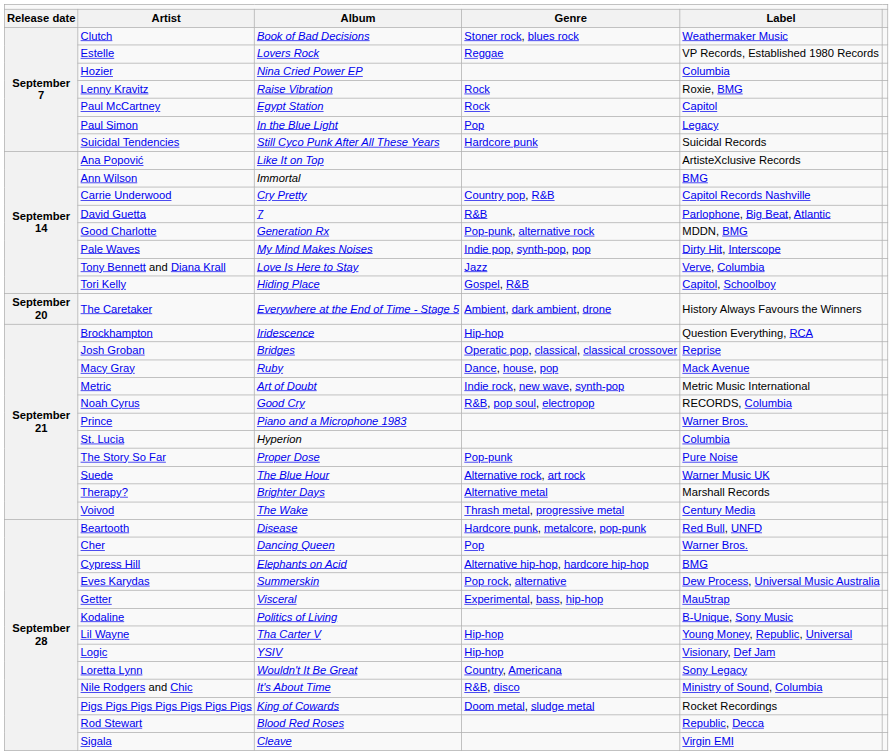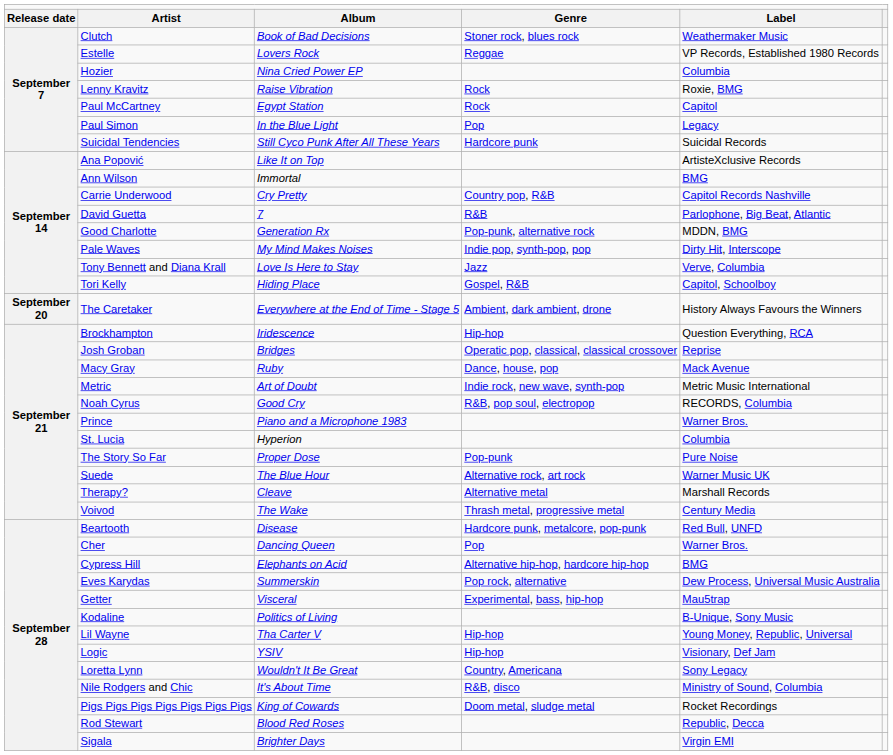Therapy? | column 3: Brighter Days -> Cleave
Sigala | column 3: Cleave -> Brighter Days
